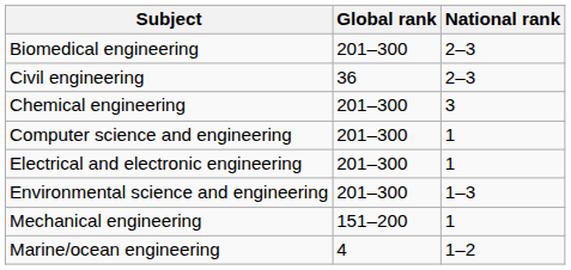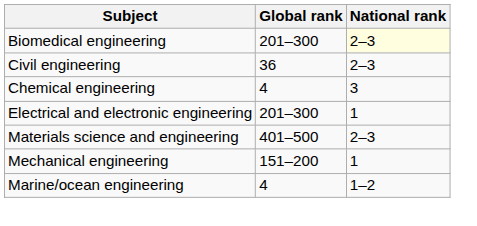Biomedical engineering | National rank: no background -> lightyellow background
Chemical engineering | Global rank: 201–300 -> 4
- row: Computer science and engineering | 201–300 | 1
- row: Environmental science and engineering | 201–300 | 1–3
+ row: Materials science and engineering | 401–500 | 2–3
